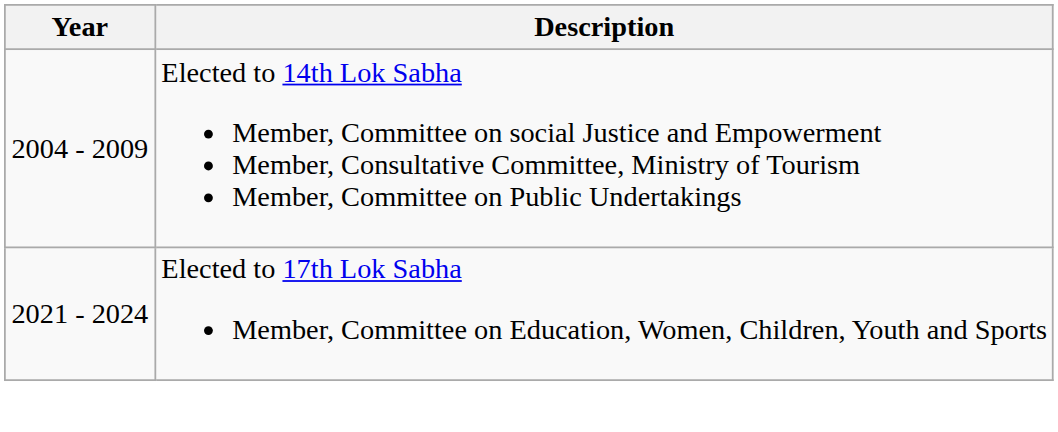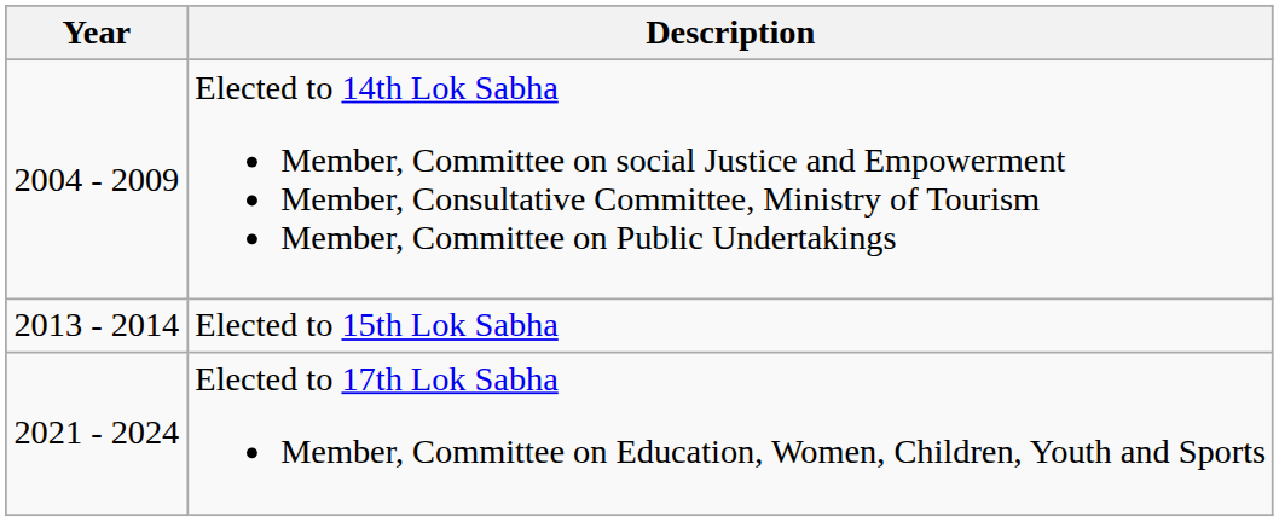+ row: 2013 - 2014 | Elected to 15th Lok Sabha
